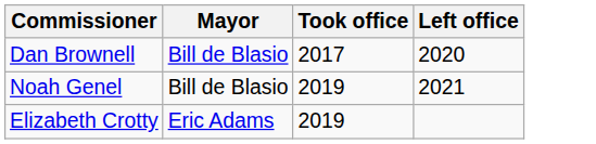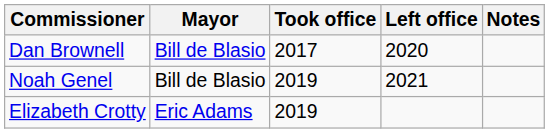+ column: Notes
